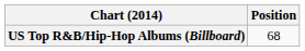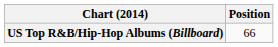US Top R&B/Hip-Hop Albums (Billboard) | Position: 68 -> 66
